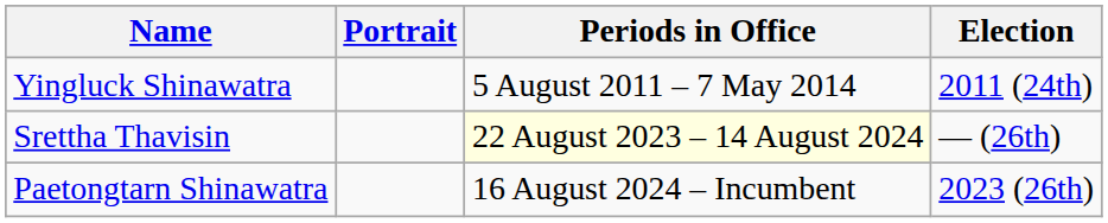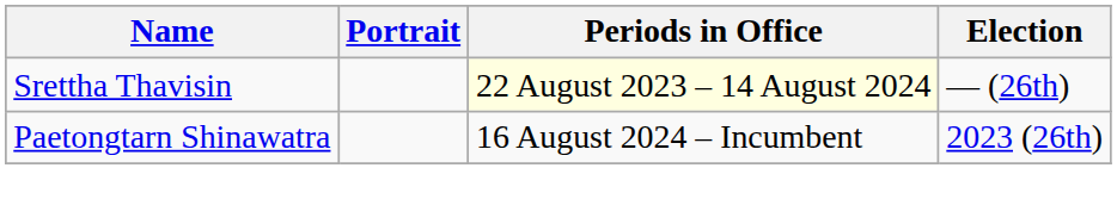- row: Yingluck Shinawatra | 5 August 2011 – 7 May 2014 | 2011 (24th)
